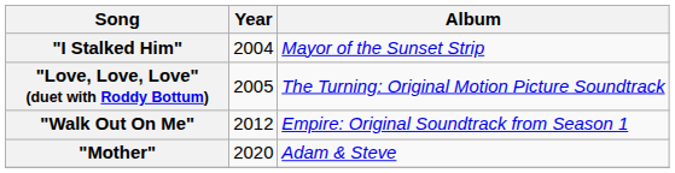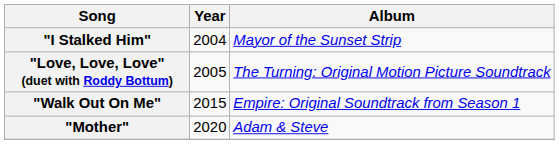"Walk Out On Me" | Year: 2012 -> 2015
